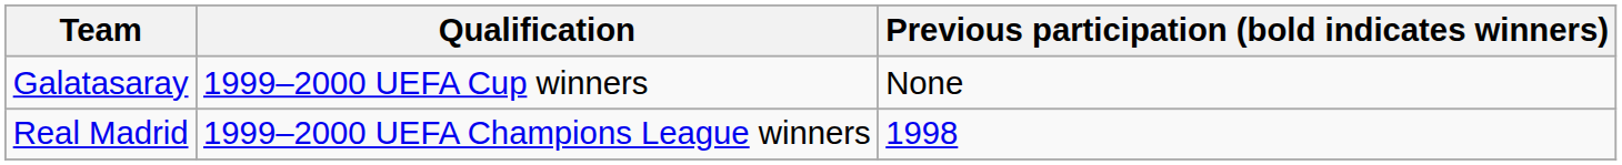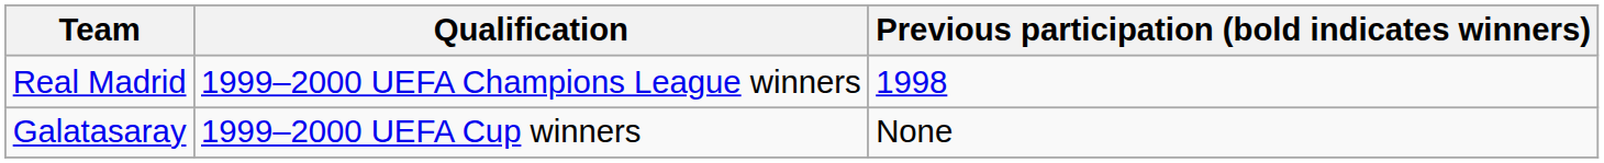rows swapped: Real Madrid <-> Galatasaray
